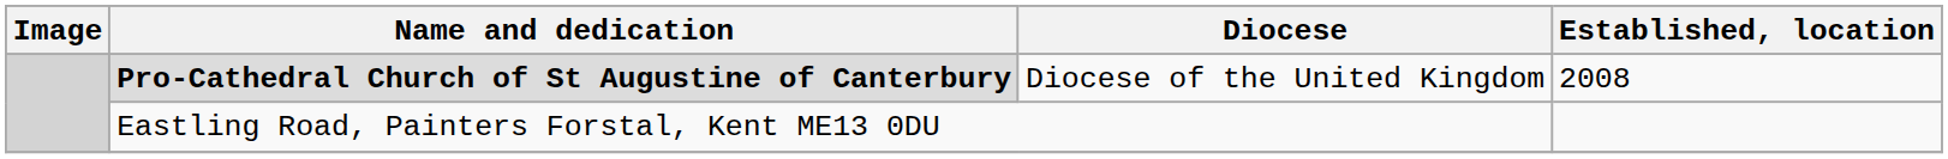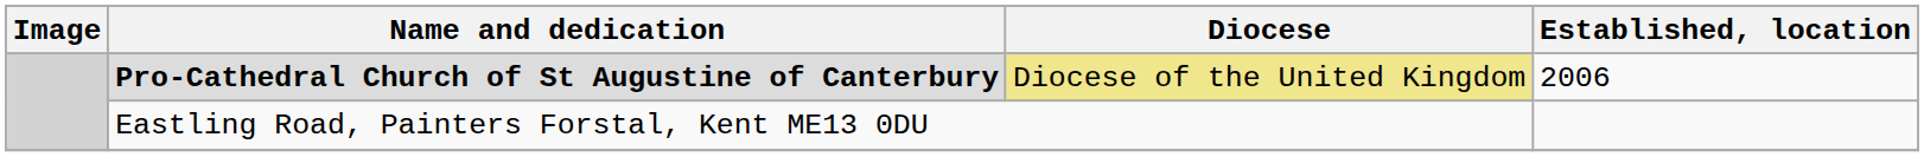Pro-Cathedral Church of St Augustine of Canterbury | Diocese: no background -> khaki background
Pro-Cathedral Church of St Augustine of Canterbury | Established, location: 2008 -> 2006
